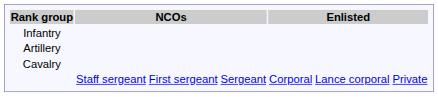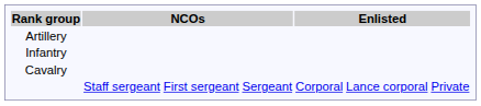rows swapped: Infantry <-> Artillery
